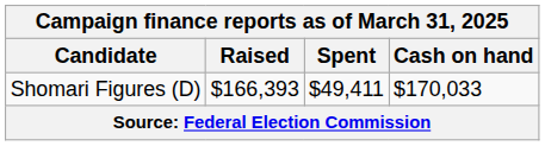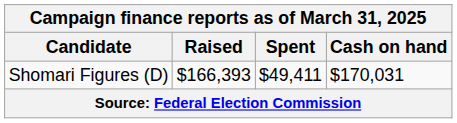Shomari Figures (D) | Cash on hand: $170,033 -> $170,031
